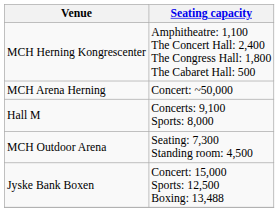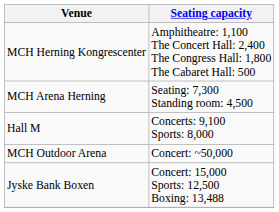MCH Arena Herning | Seating capacity: Concert: ~50,000 -> Seating: 7,300 Standing room: 4,500
MCH Outdoor Arena | Seating capacity: Seating: 7,300 Standing room: 4,500 -> Concert: ~50,000
